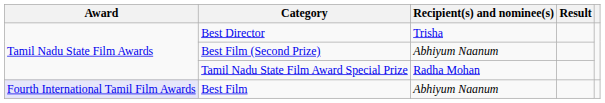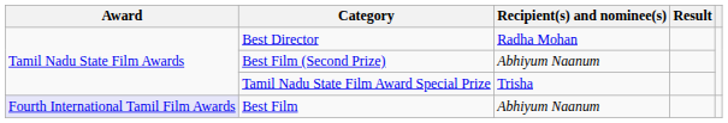Best Director | Recipient(s) and nominee(s): Trisha -> Radha Mohan
Tamil Nadu State Film Award Special Prize | Recipient(s) and nominee(s): Radha Mohan -> Trisha
